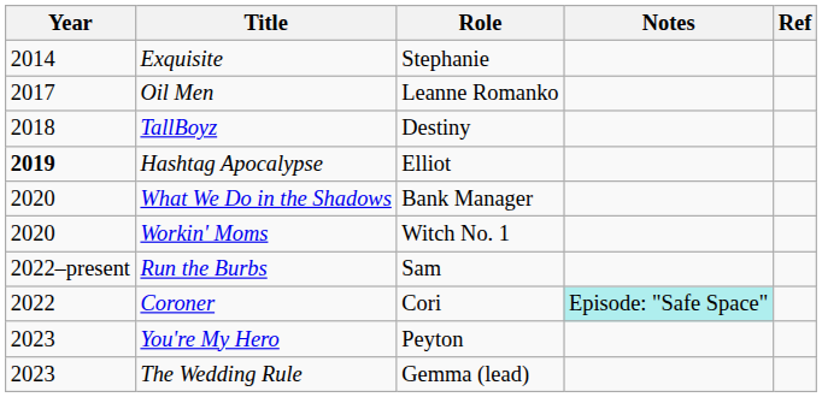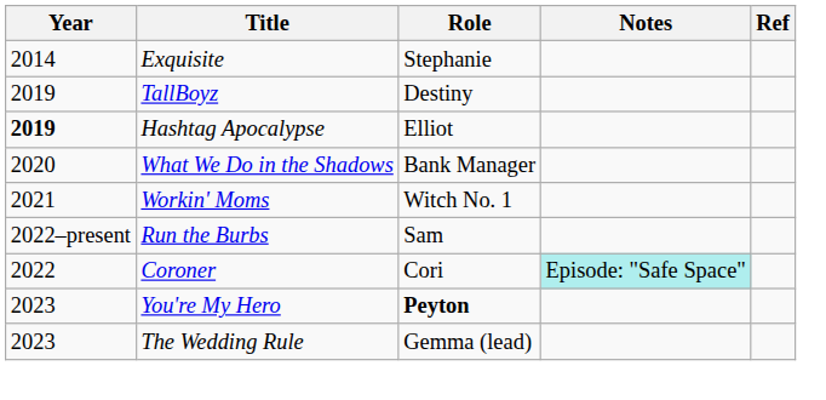- row: 2017 | Oil Men | Leanne Romanko
TallBoyz | Year: 2018 -> 2019
Workin' Moms | Year: 2020 -> 2021
You're My Hero | Role: normal -> bold
